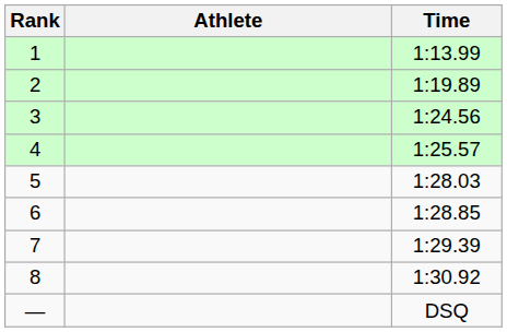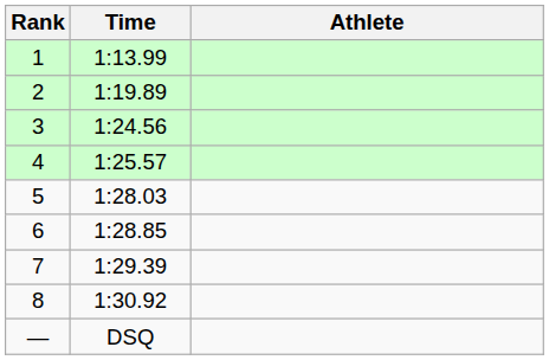columns swapped: Athlete <-> Time
